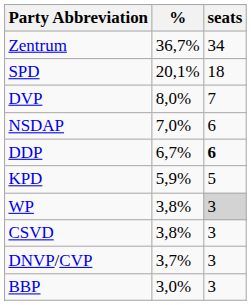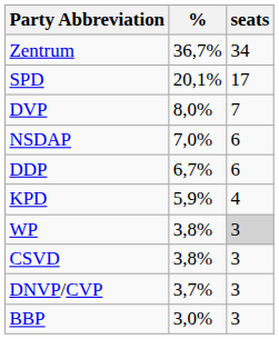SPD | seats: 18 -> 17
DDP | seats: bold -> normal
KPD | seats: 5 -> 4
